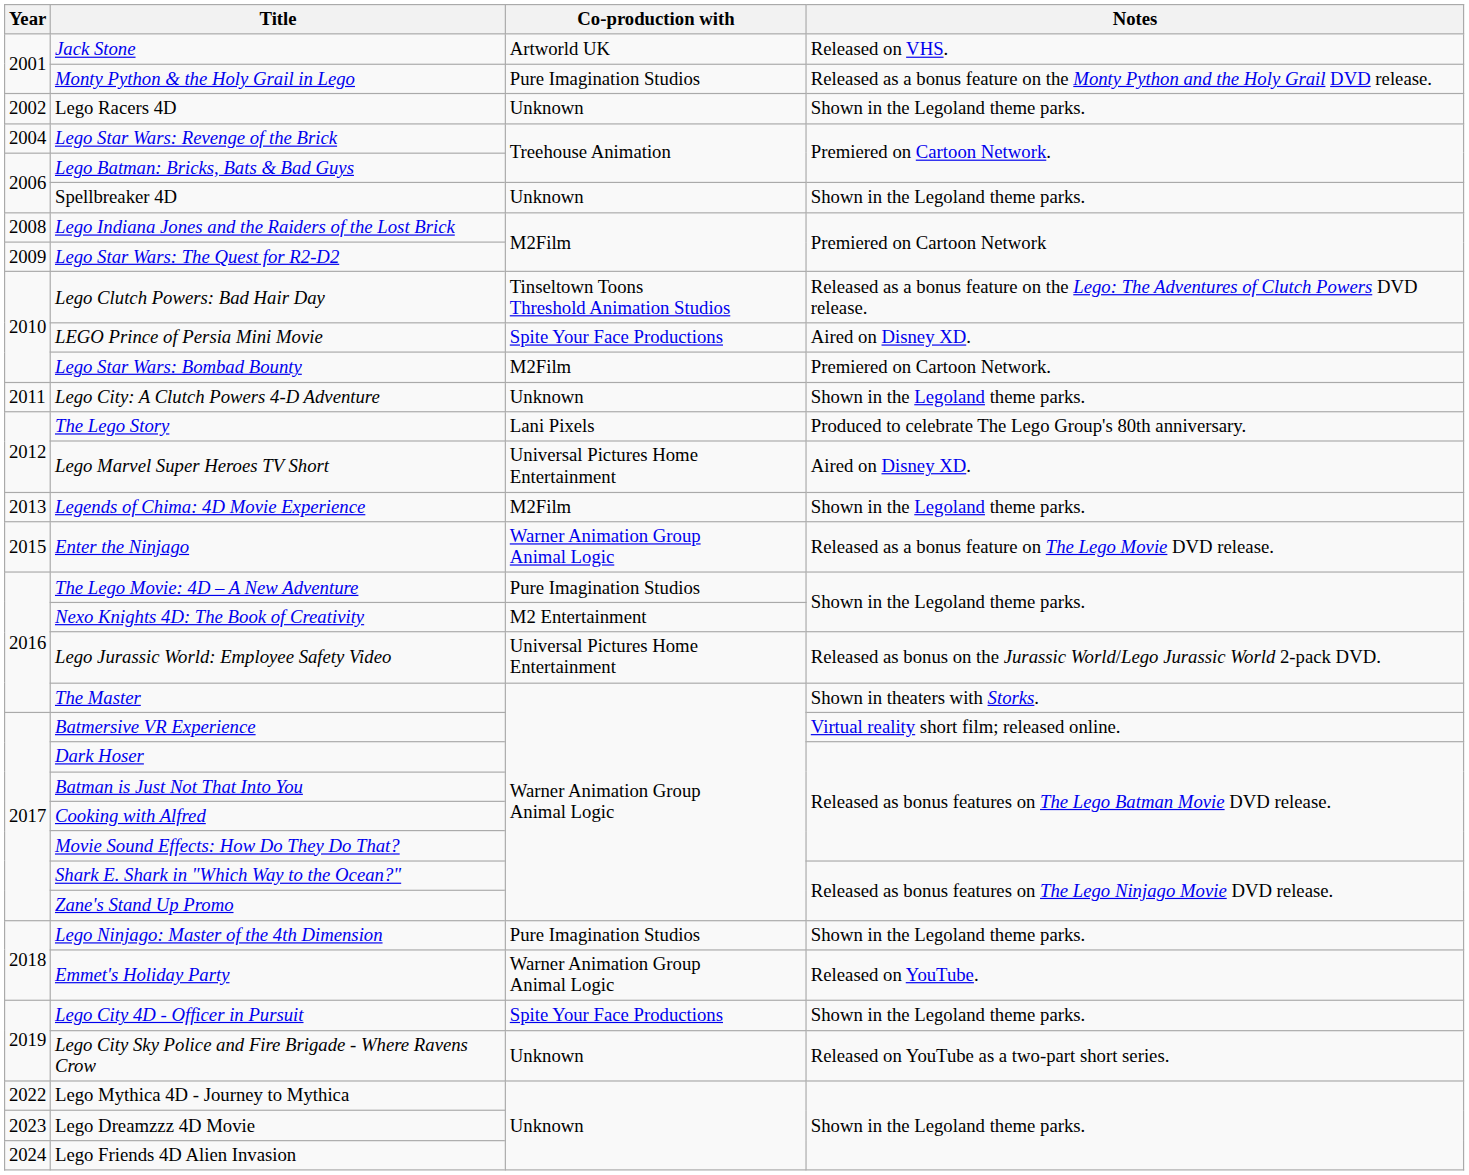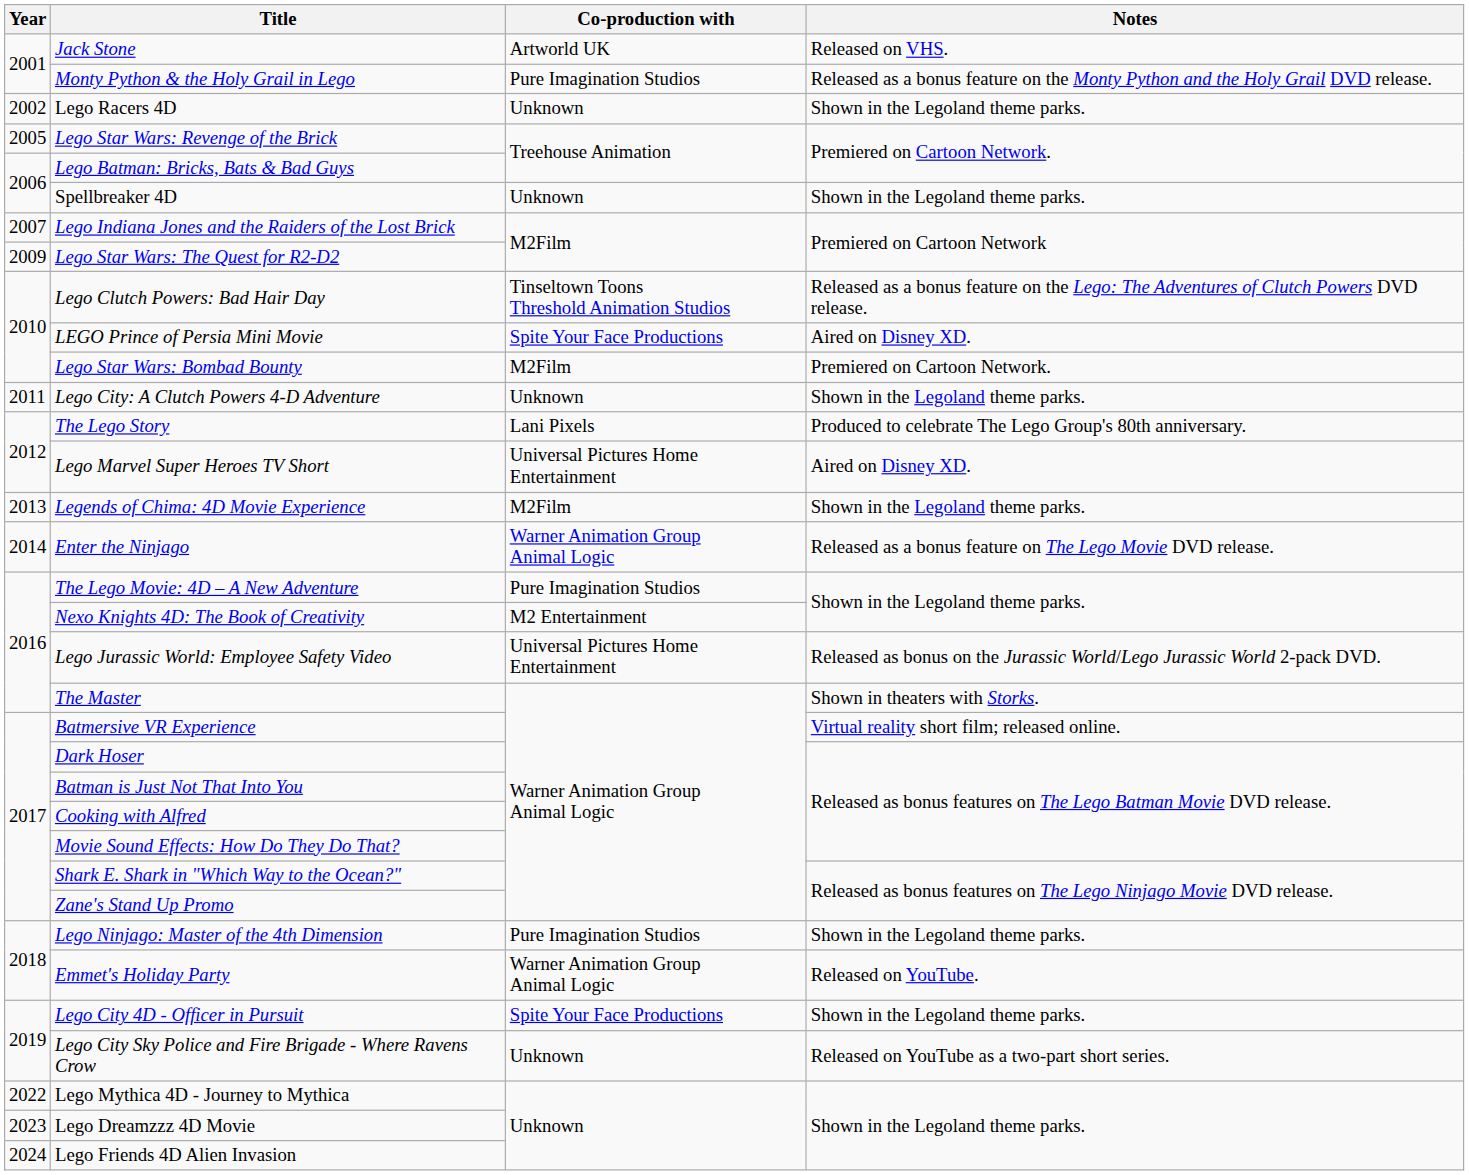Lego Star Wars: Revenge of the Brick | Year: 2004 -> 2005
Lego Indiana Jones and the Raiders of the Lost Brick | Year: 2008 -> 2007
Enter the Ninjago | Year: 2015 -> 2014
